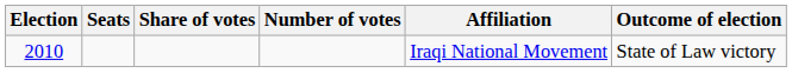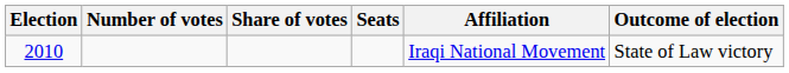columns swapped: Number of votes <-> Seats
